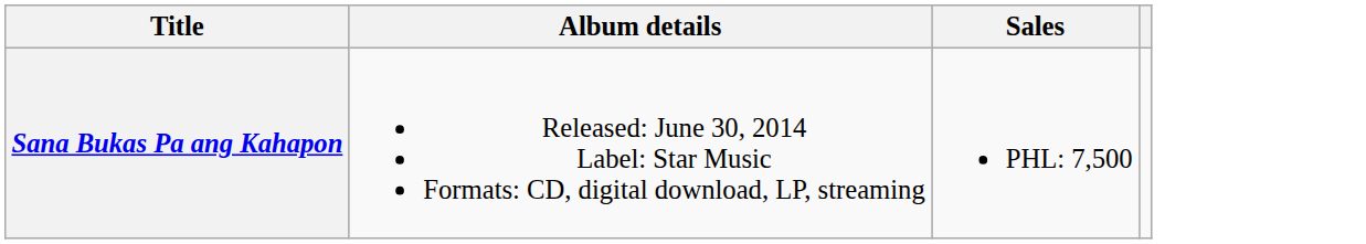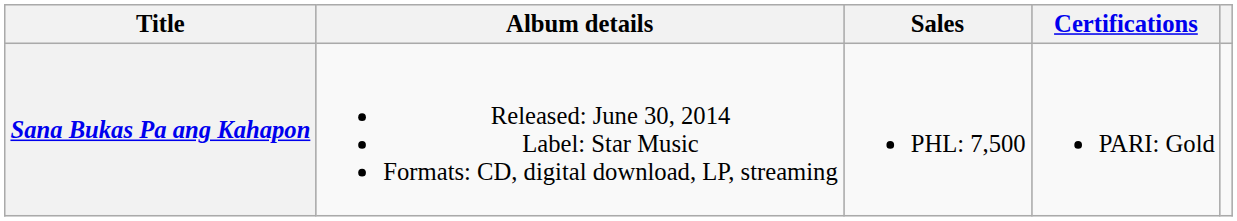+ column: Certifications | PARI: Gold
